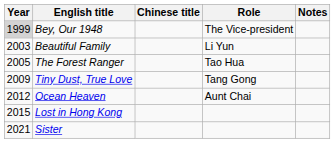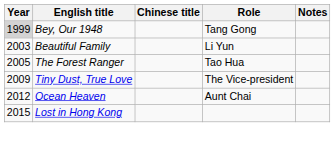Bey, Our 1948 | Role: The Vice-president -> Tang Gong
Tiny Dust, True Love | Role: Tang Gong -> The Vice-president
- row: 2021 | Sister
